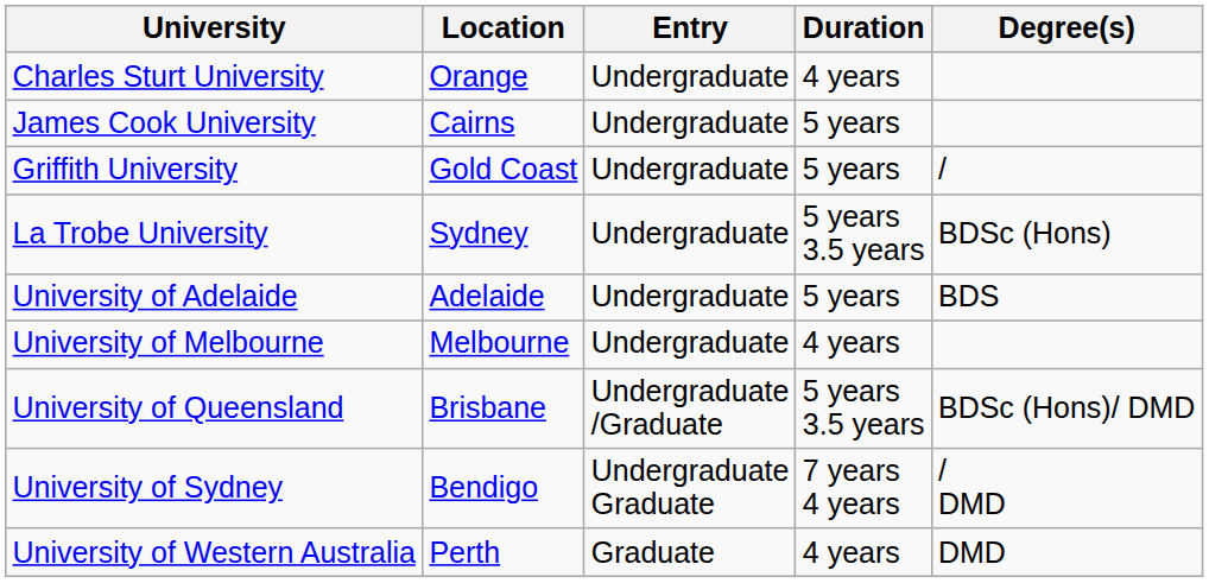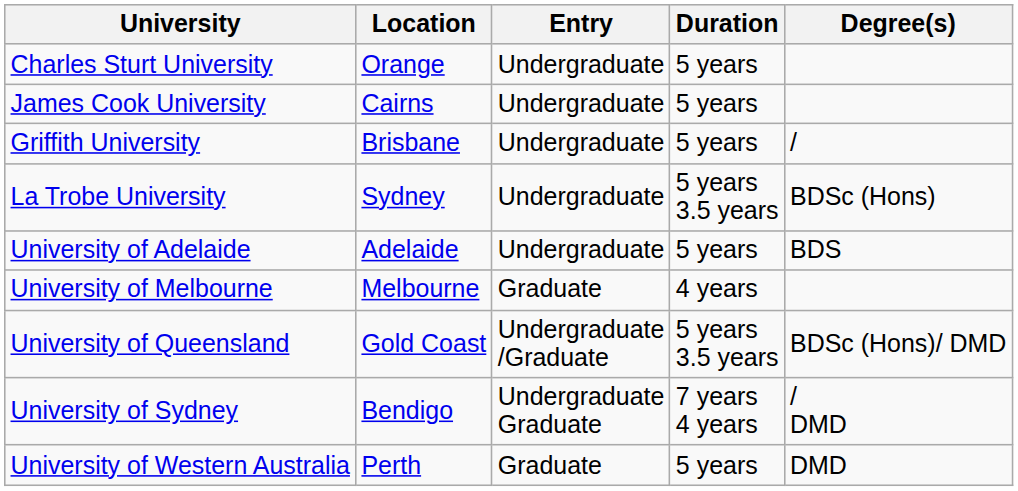Charles Sturt University | Duration: 4 years -> 5 years
Griffith University | Location: Gold Coast -> Brisbane
University of Melbourne | Entry: Undergraduate -> Graduate
University of Queensland | Location: Brisbane -> Gold Coast
University of Western Australia | Duration: 4 years -> 5 years
